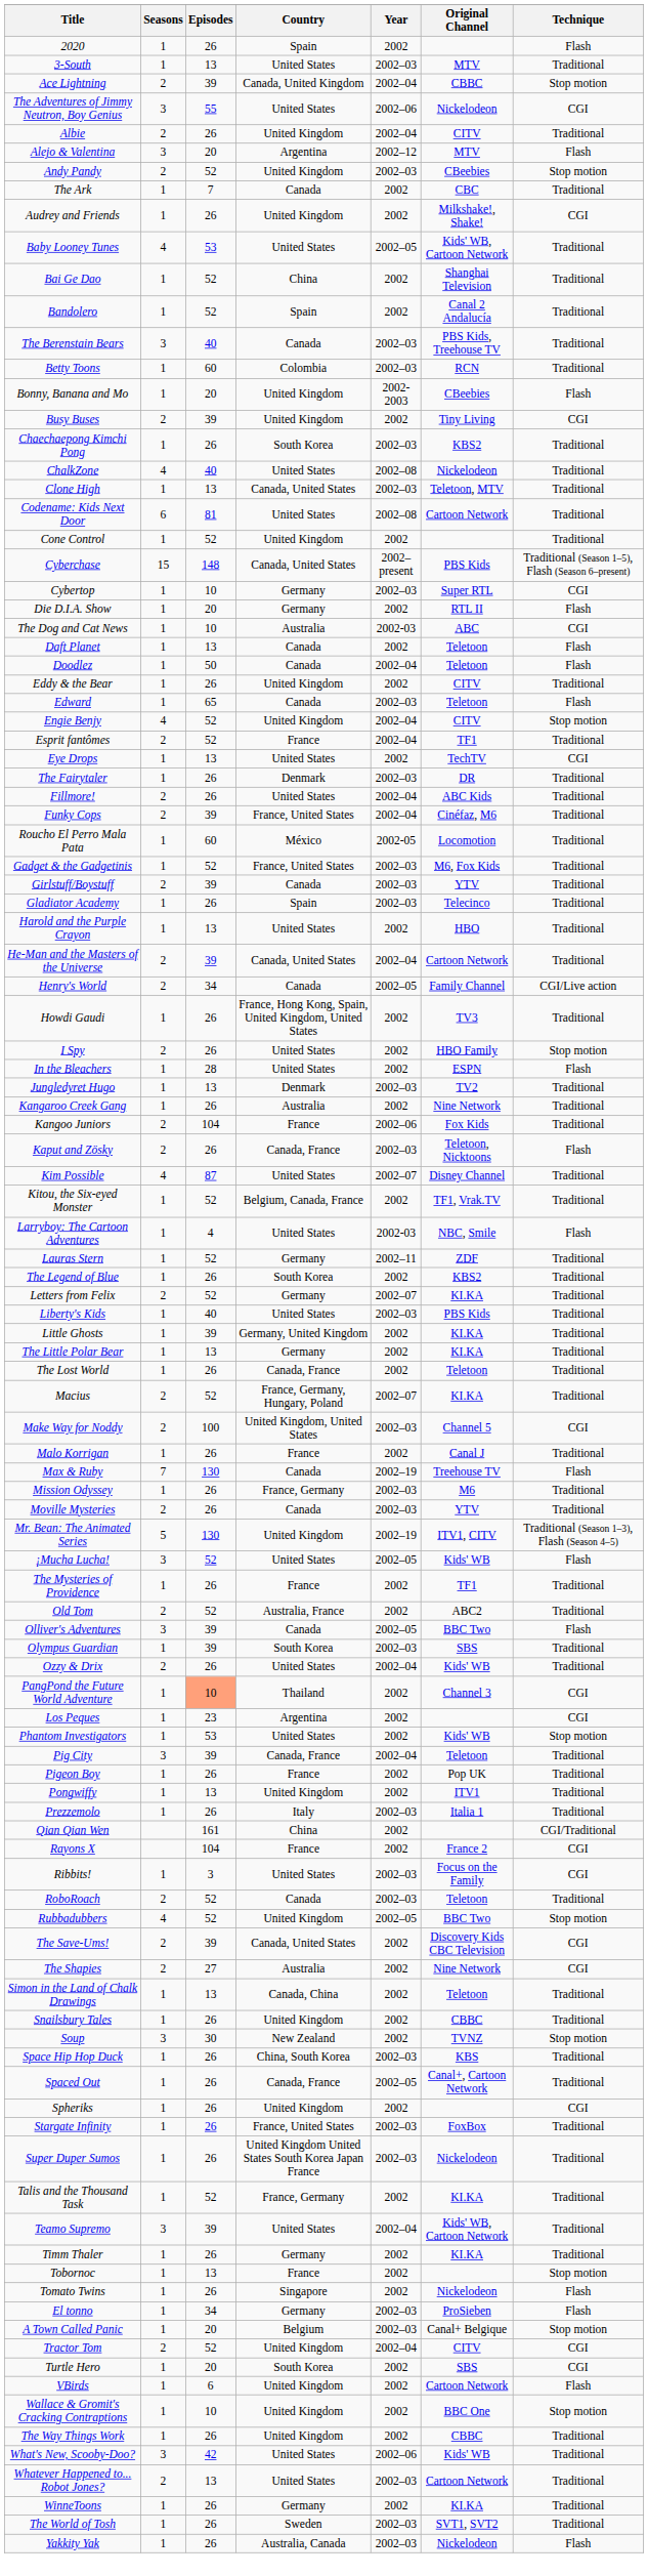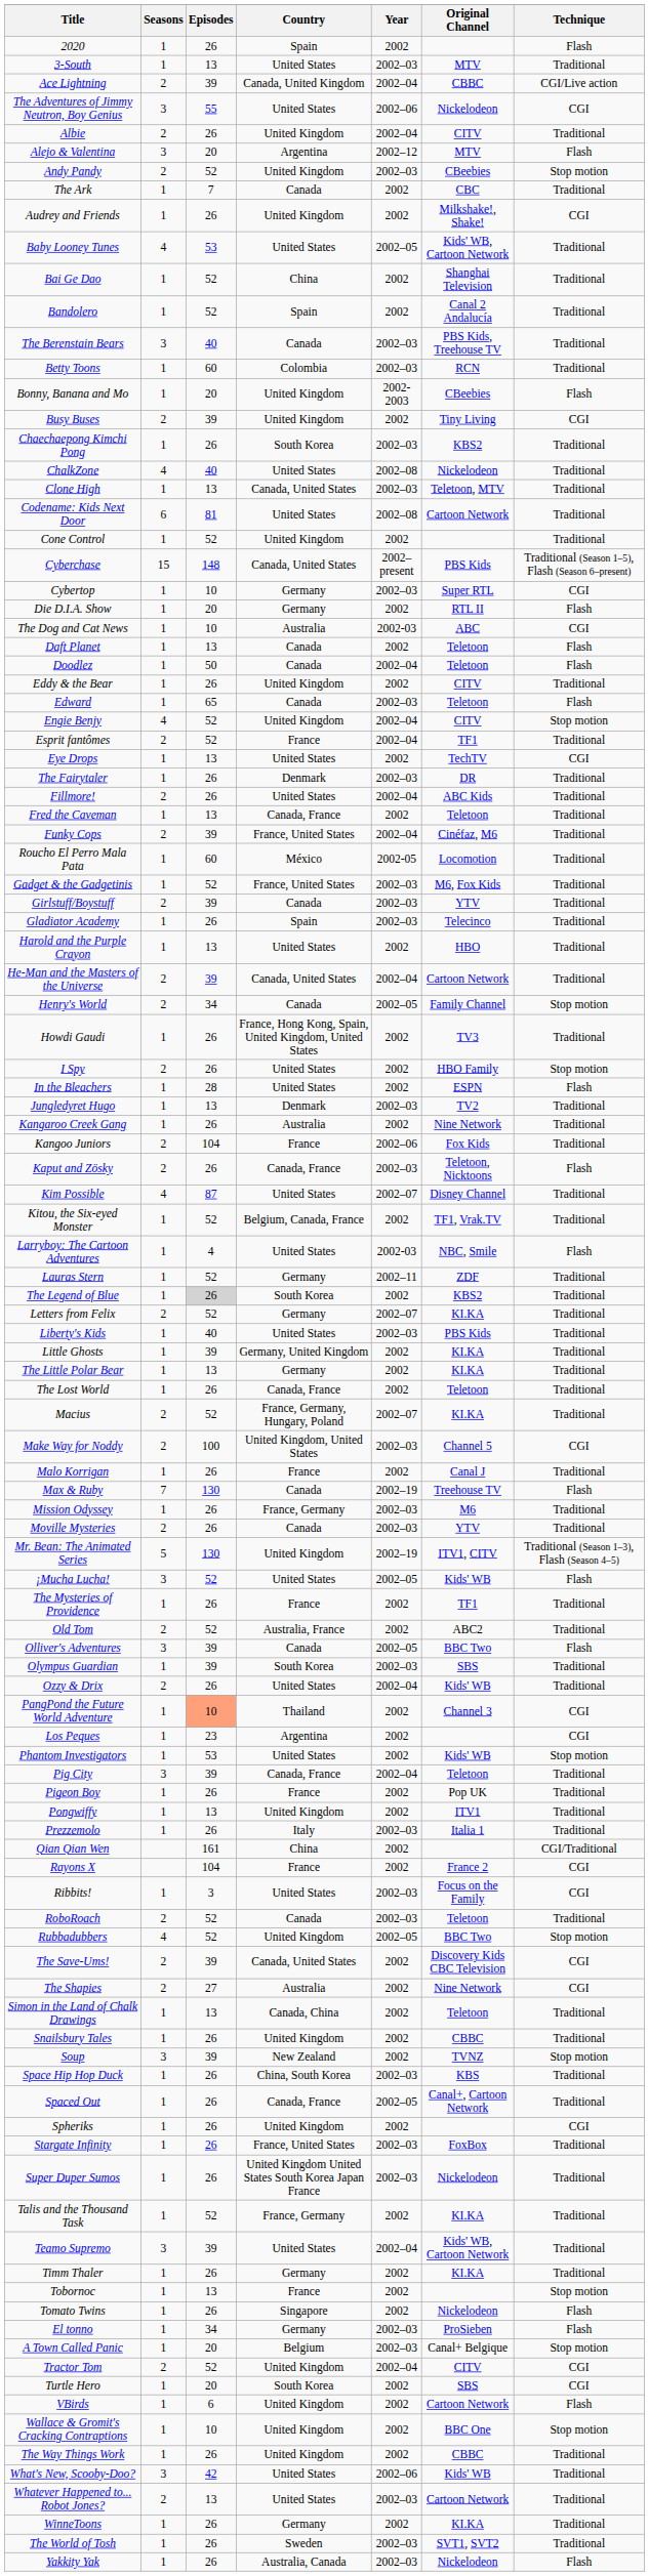Ace Lightning | Technique: Stop motion -> CGI/Live action
+ row: Fred the Caveman | 1 | 13 | Canada, France | 2002 | Teletoon | Traditional
Henry's World | Technique: CGI/Live action -> Stop motion
The Legend of Blue | Episodes: no background -> lightgrey background
Soup | Episodes: 30 -> 39
